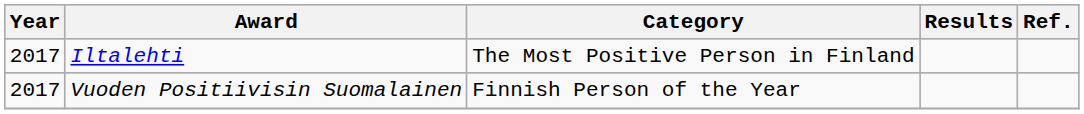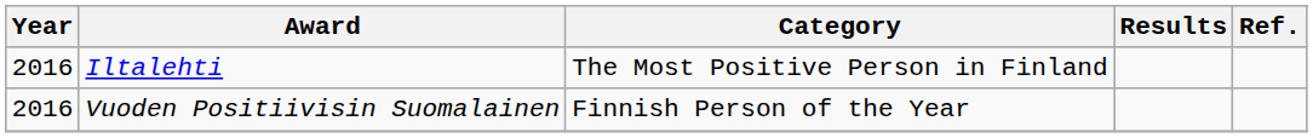Iltalehti | Year: 2017 -> 2016
Vuoden Positiivisin Suomalainen | Year: 2017 -> 2016
